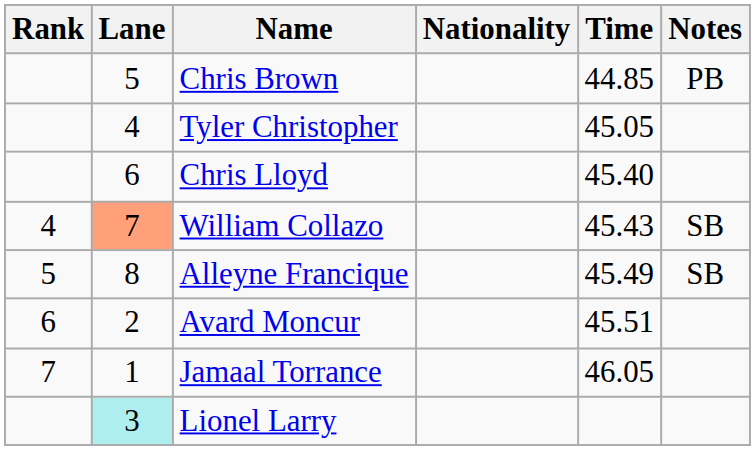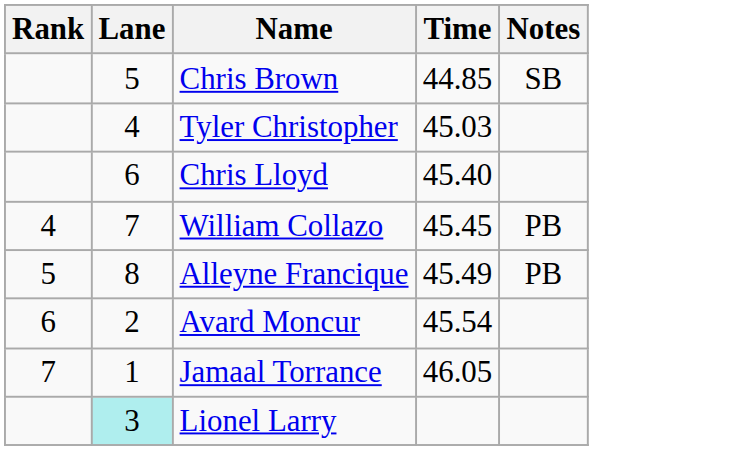- column: Nationality
Chris Brown | Notes: PB -> SB
Tyler Christopher | Time: 45.05 -> 45.03
William Collazo | Lane: lightsalmon background -> no background
William Collazo | Time: 45.43 -> 45.45
William Collazo | Notes: SB -> PB
Alleyne Francique | Notes: SB -> PB
Avard Moncur | Time: 45.51 -> 45.54
